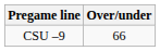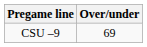CSU –9 | Over/under: 66 -> 69
